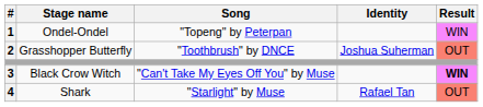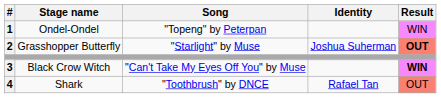2 | Song: "Toothbrush" by DNCE -> "Starlight" by Muse
2 | Result: normal -> bold
4 | Song: "Starlight" by Muse -> "Toothbrush" by DNCE
